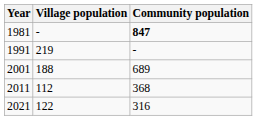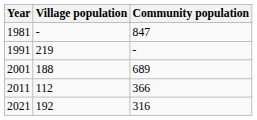1981 | Community population: bold -> normal
2011 | Community population: 368 -> 366
2021 | Village population: 122 -> 192
